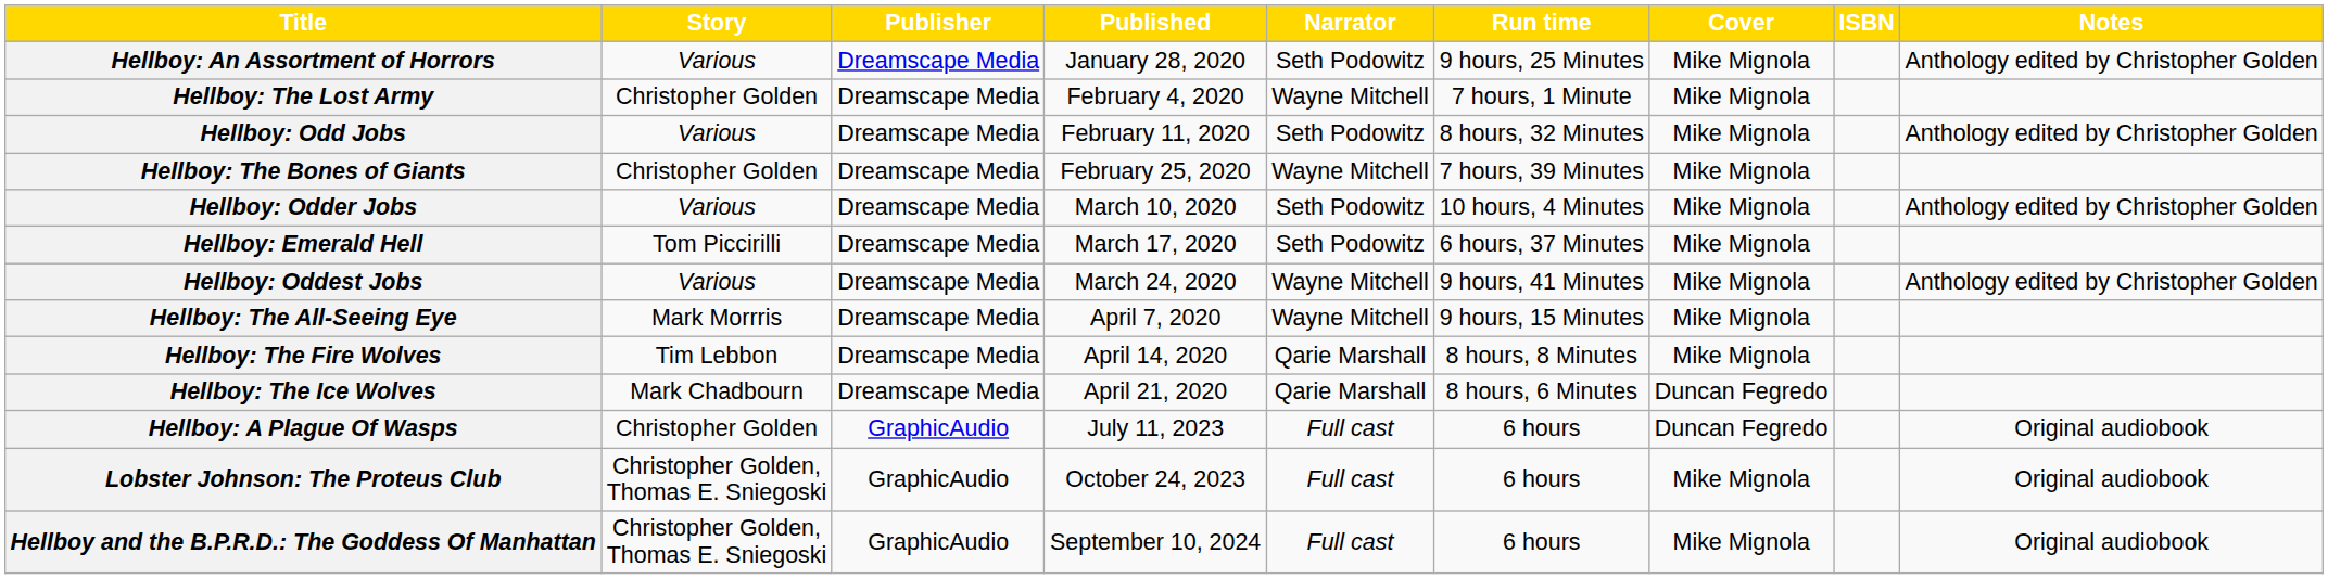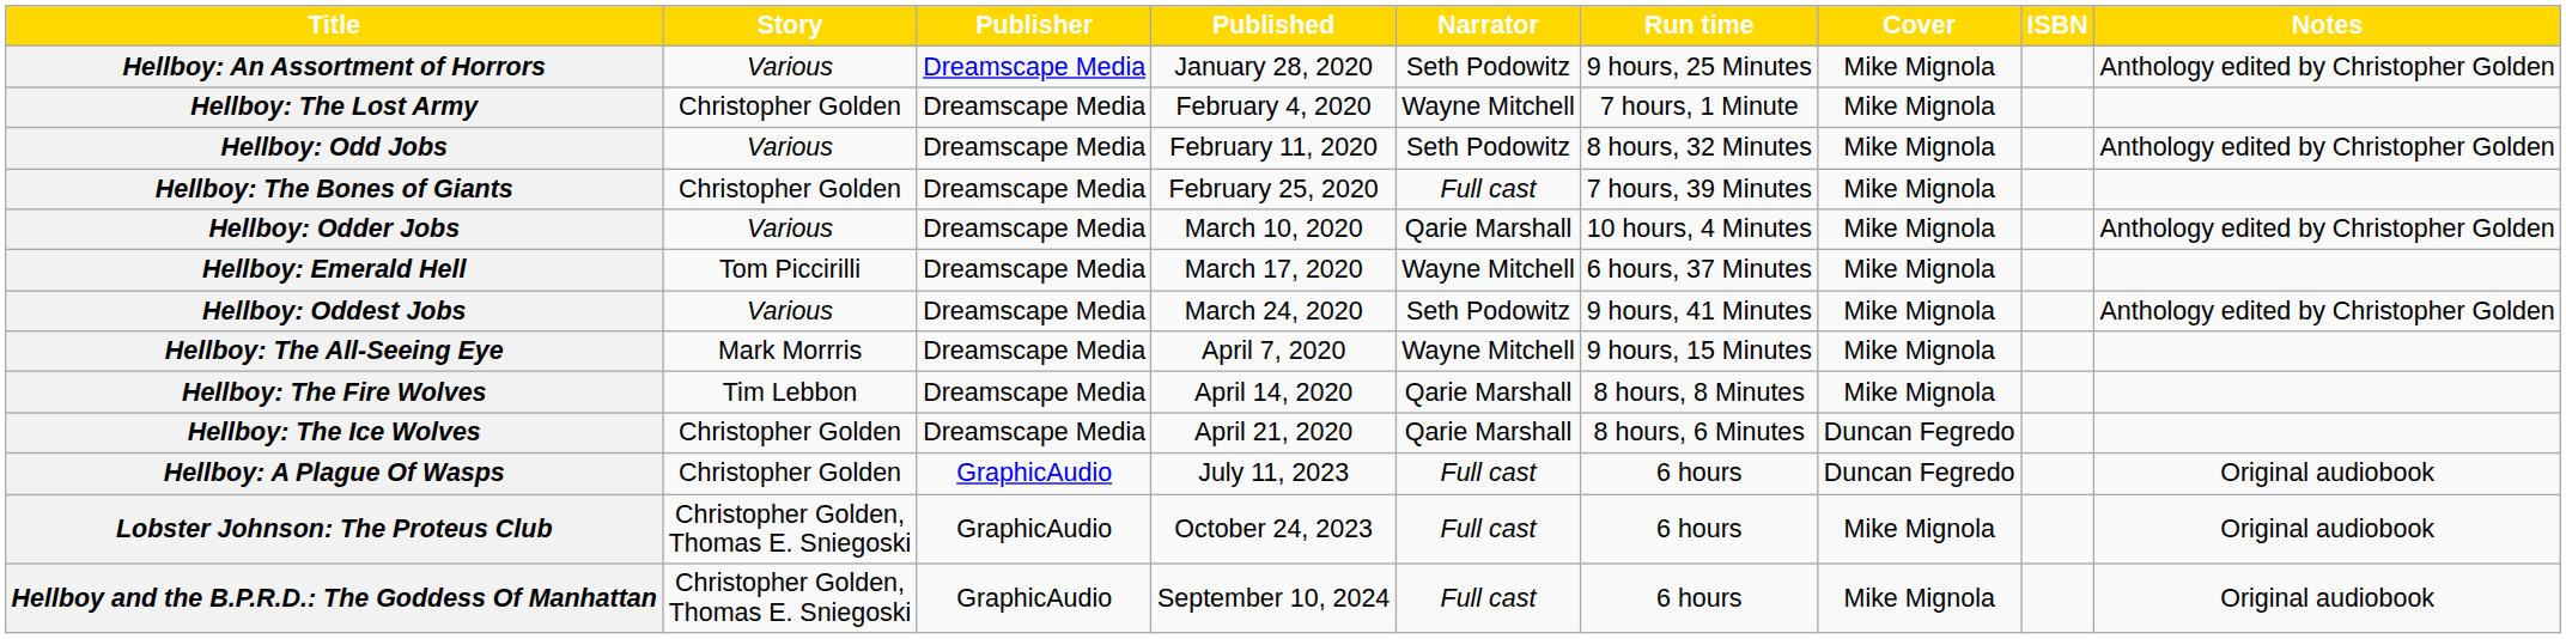Hellboy: The Bones of Giants | Narrator: Wayne Mitchell -> Full cast
Hellboy: Odder Jobs | Narrator: Seth Podowitz -> Qarie Marshall
Hellboy: Emerald Hell | Narrator: Seth Podowitz -> Wayne Mitchell
Hellboy: Oddest Jobs | Narrator: Wayne Mitchell -> Seth Podowitz
Hellboy: The Ice Wolves | Story: Mark Chadbourn -> Christopher Golden
